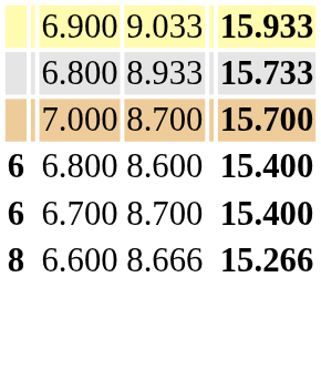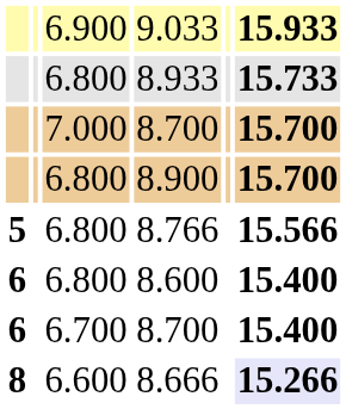+ row: 6.800 | 8.900 | 15.700
+ row: 5 | 6.800 | 8.766 | 15.566
8.666 | column 6: no background -> lavender background
